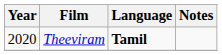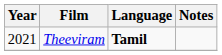Theeviram | Year: 2020 -> 2021
